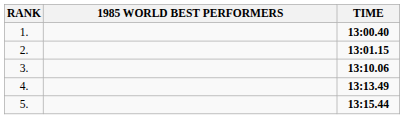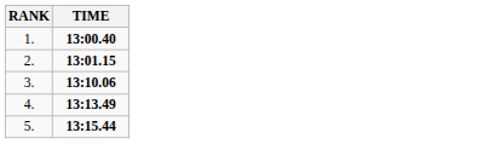- column: 1985 WORLD BEST PERFORMERS
